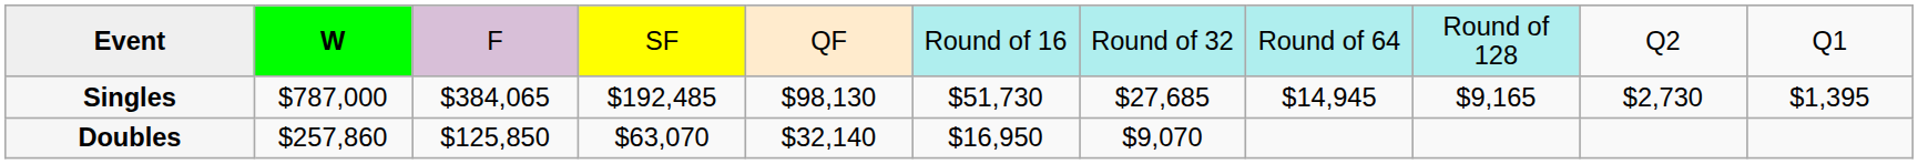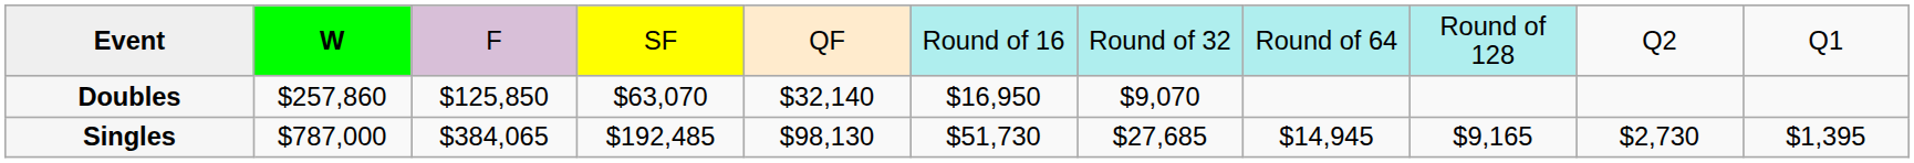rows swapped: Singles <-> Doubles
